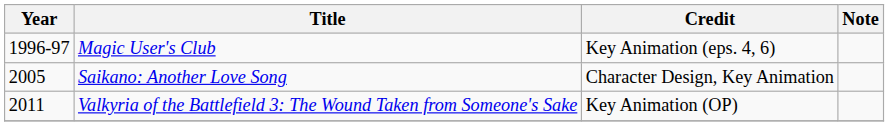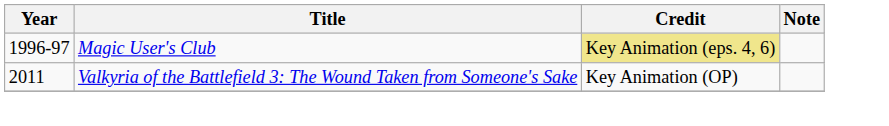Magic User's Club | Credit: no background -> khaki background
- row: 2005 | Saikano: Another Love Song | Character Design, Key Animation
